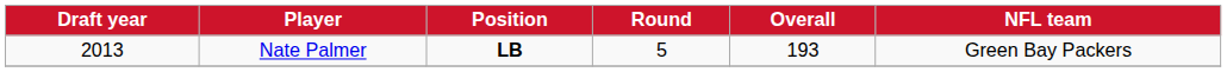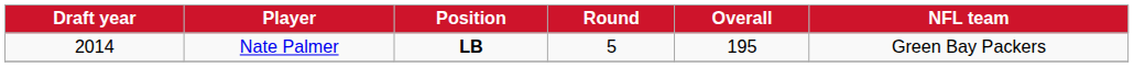Nate Palmer | Draft year: 2013 -> 2014
Nate Palmer | Overall: 193 -> 195
